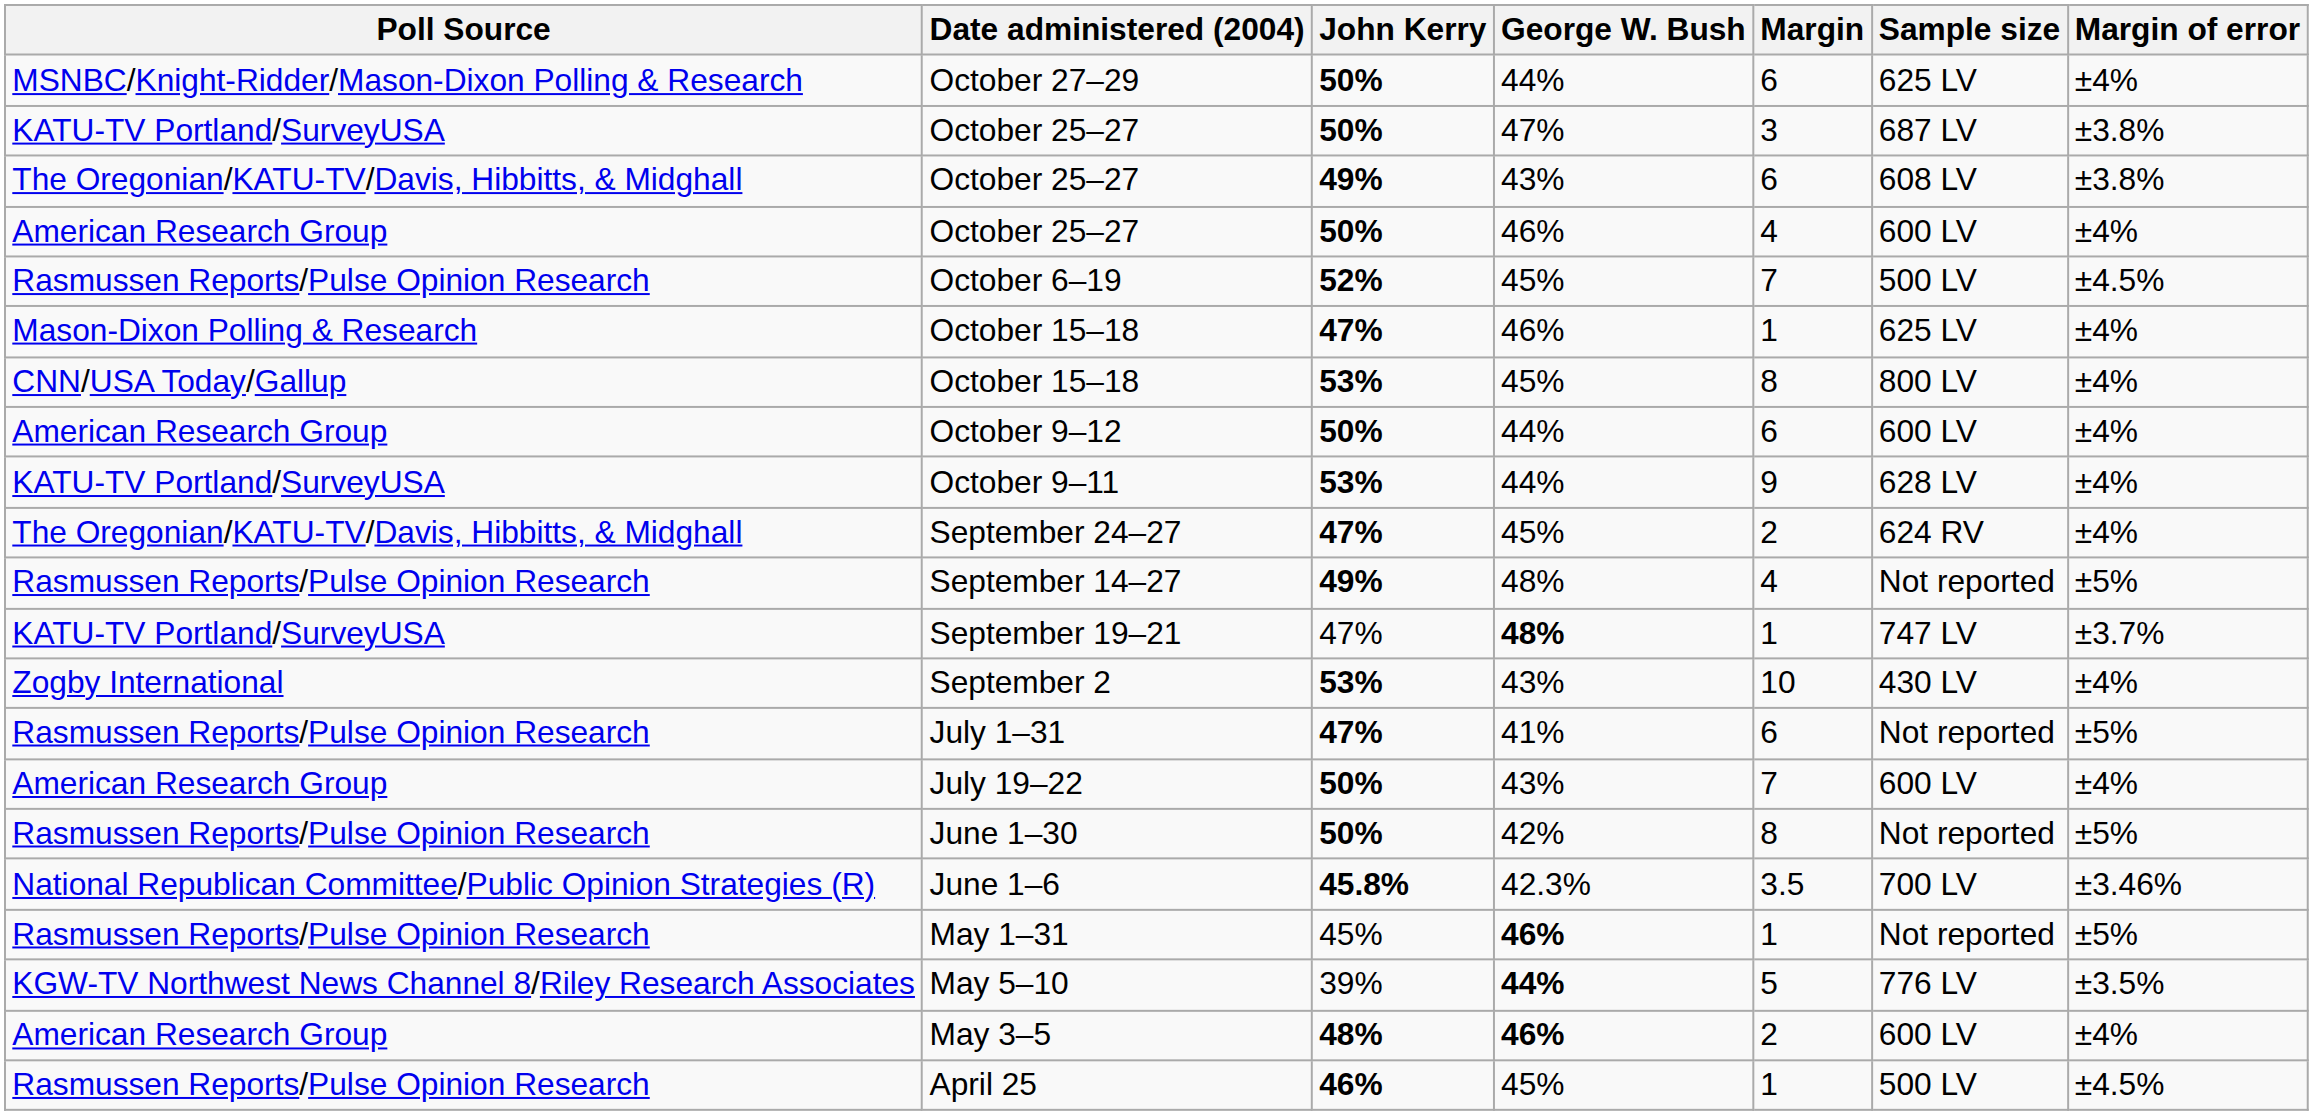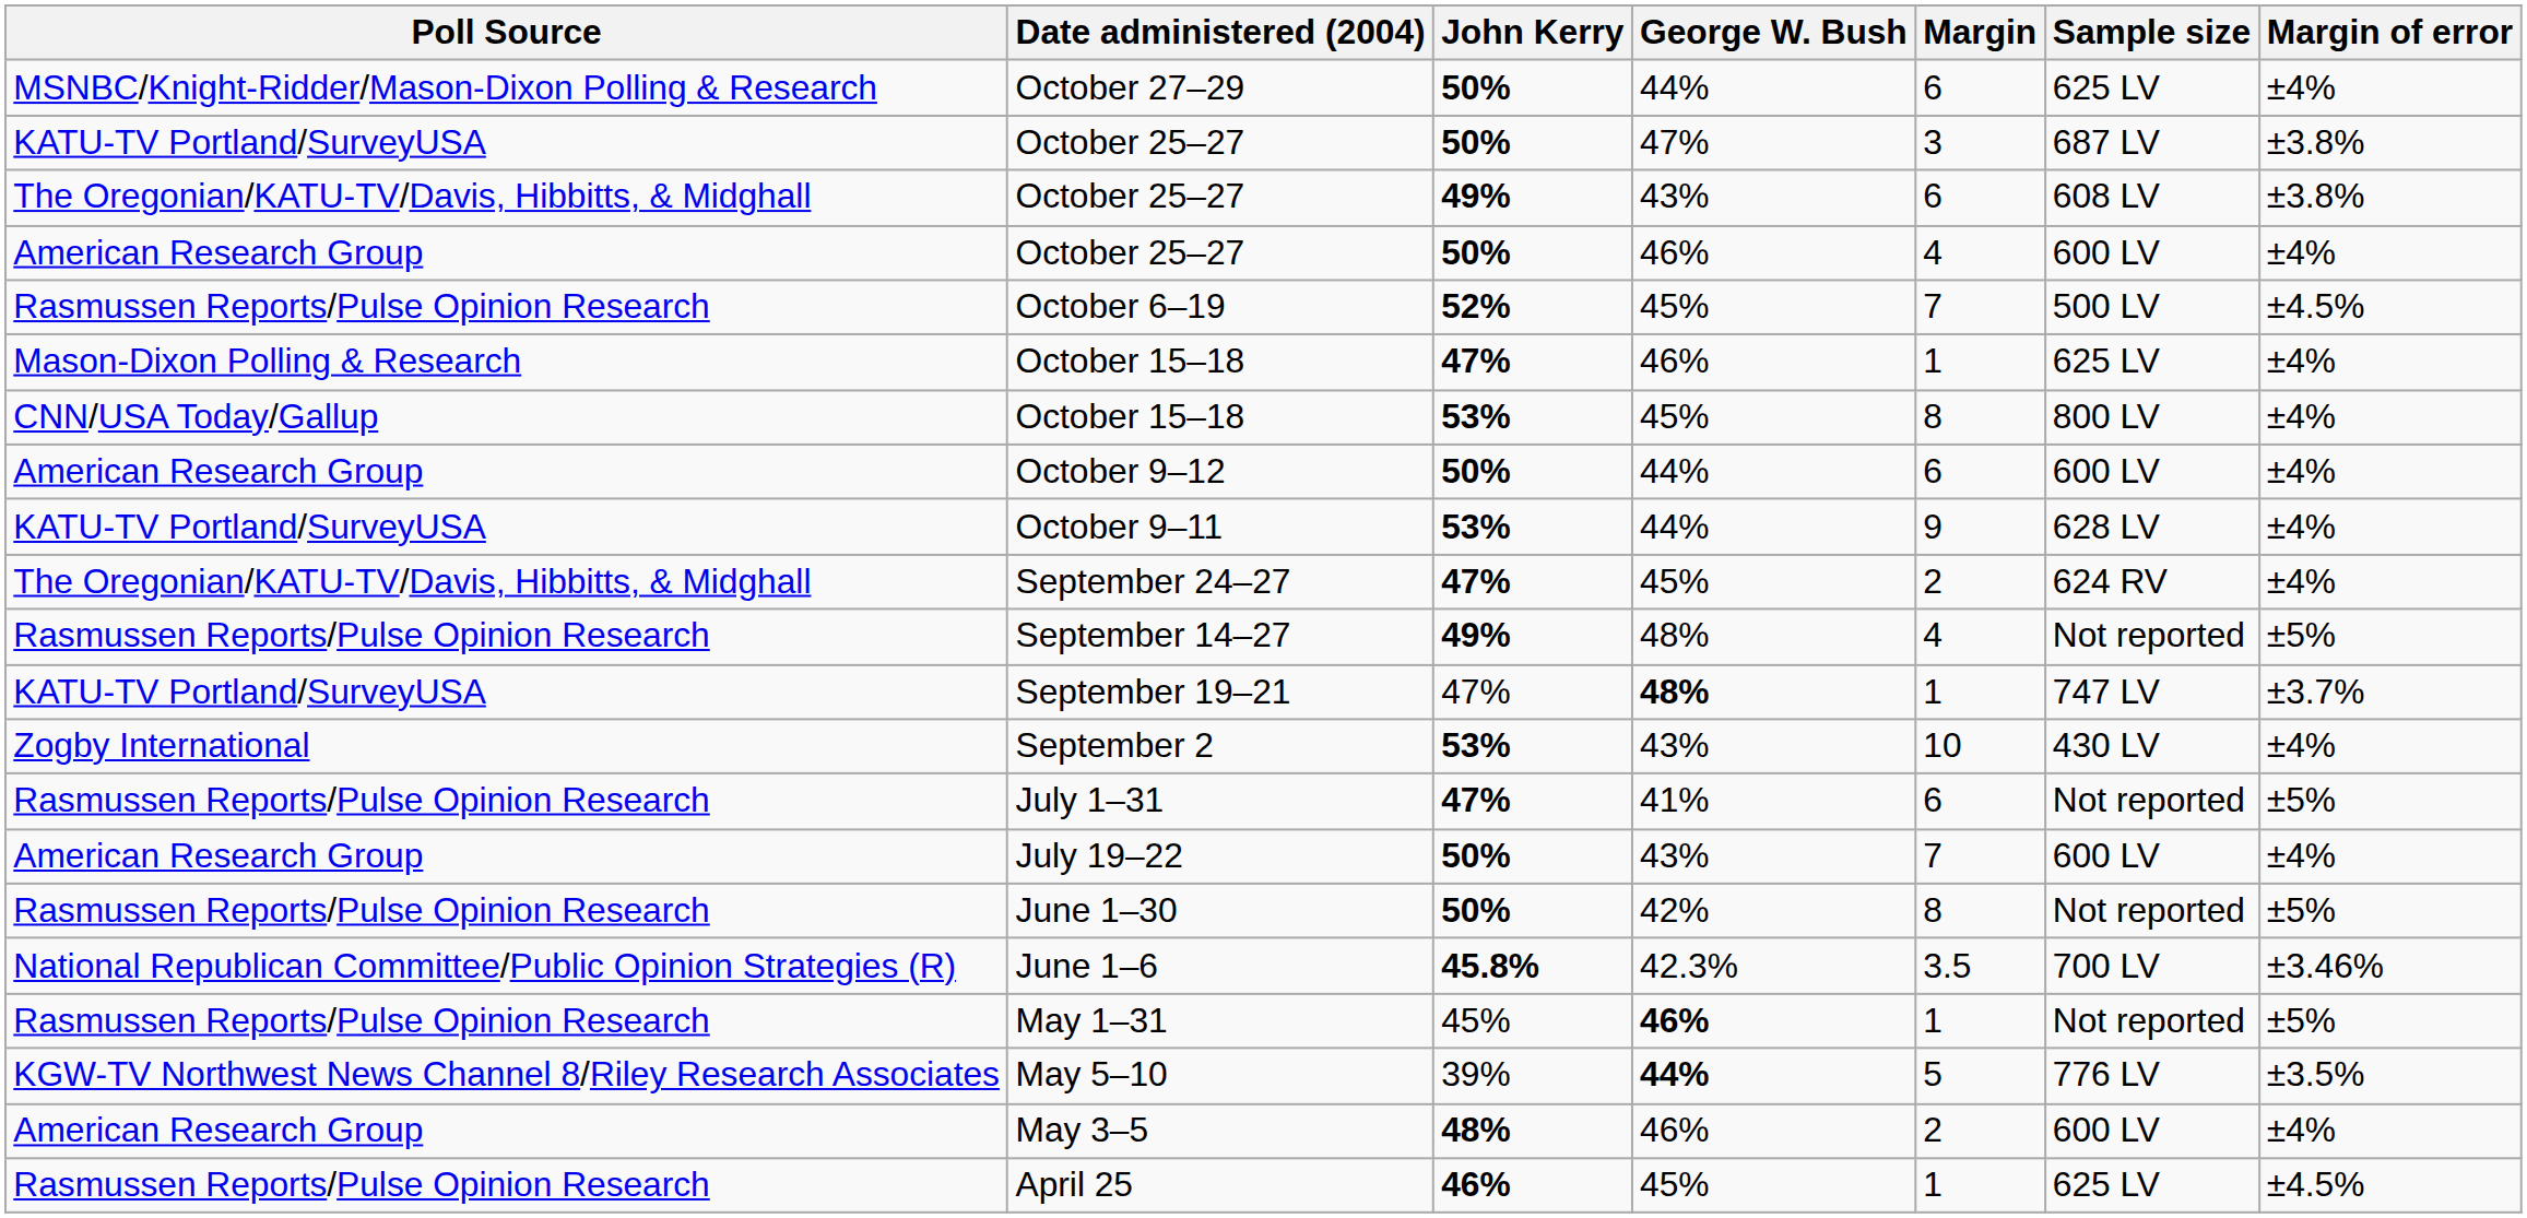May 3–5 | George W. Bush: bold -> normal
April 25 | Sample size: 500 LV -> 625 LV
